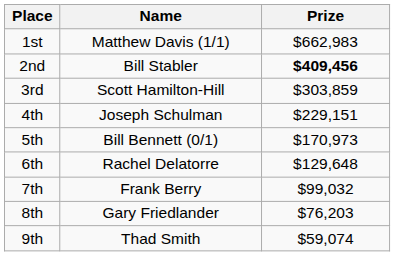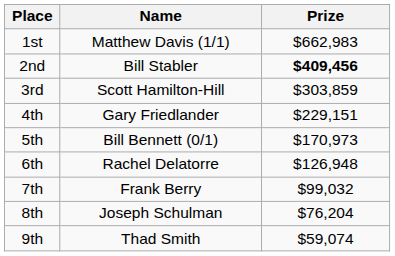4th | Name: Joseph Schulman -> Gary Friedlander
6th | Prize: $129,648 -> $126,948
8th | Name: Gary Friedlander -> Joseph Schulman
8th | Prize: $76,203 -> $76,204
